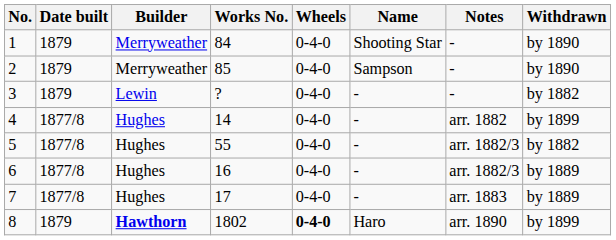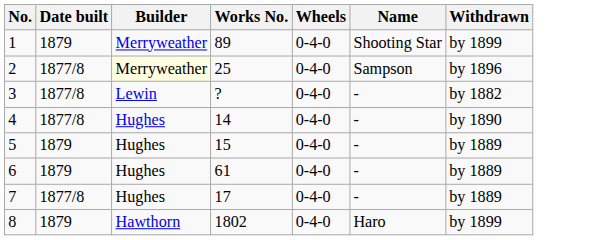- column: Notes | - | - | - | arr. 1882 | arr. 1882/3 | arr. 1882/3 | arr. 1883 | arr. 1890
1 | Works No.: 84 -> 89
1 | Withdrawn: by 1890 -> by 1899
2 | Date built: 1879 -> 1877/8
2 | Builder: no background -> lightyellow background
2 | Works No.: 85 -> 25
2 | Withdrawn: by 1890 -> by 1896
3 | Date built: 1879 -> 1877/8
4 | Withdrawn: by 1899 -> by 1890
5 | Date built: 1877/8 -> 1879
5 | Works No.: 55 -> 15
5 | Withdrawn: by 1882 -> by 1889
6 | Date built: 1877/8 -> 1879
6 | Works No.: 16 -> 61
8 | Builder: bold -> normal
8 | Wheels: bold -> normal
